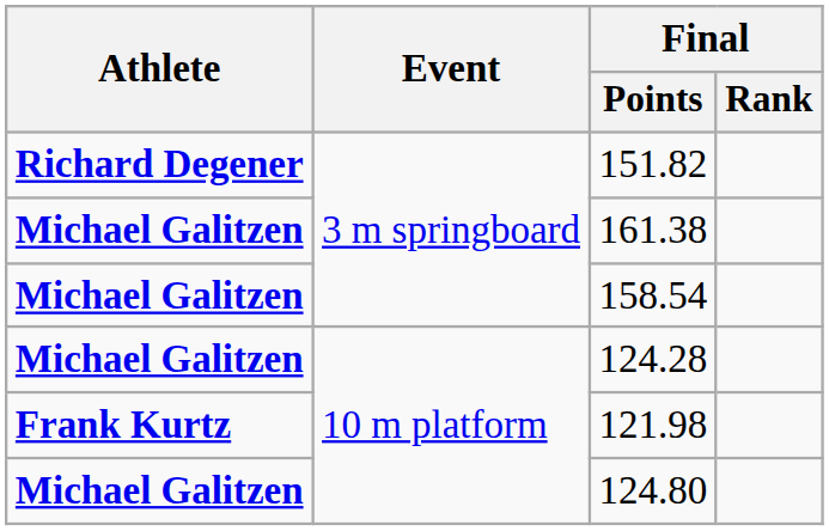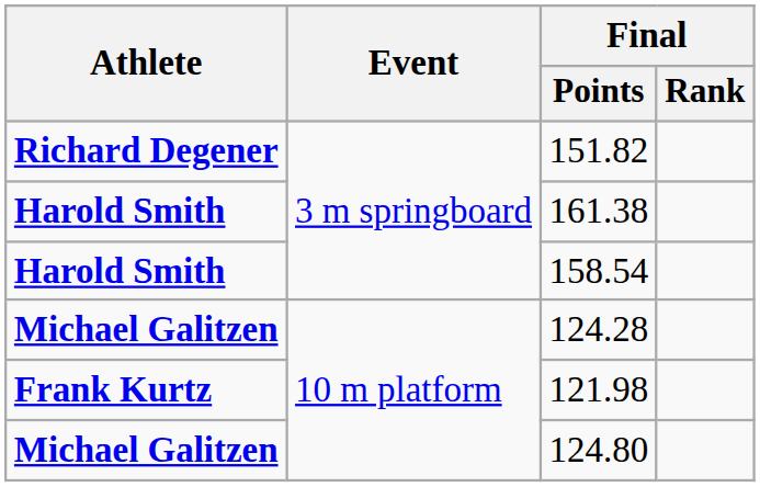161.38 | Athlete: Michael Galitzen -> Harold Smith
158.54 | Athlete: Michael Galitzen -> Harold Smith
